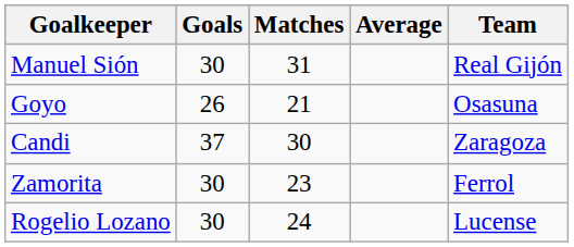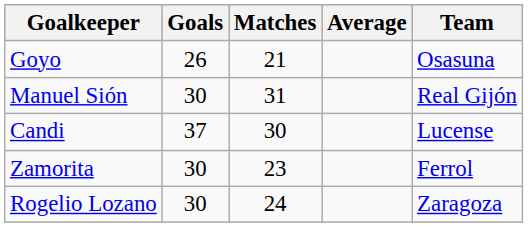rows swapped: Manuel Sión <-> Goyo
Candi | Team: Zaragoza -> Lucense
Rogelio Lozano | Team: Lucense -> Zaragoza
